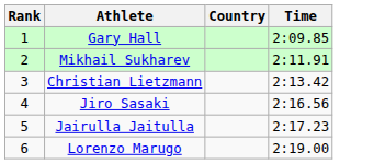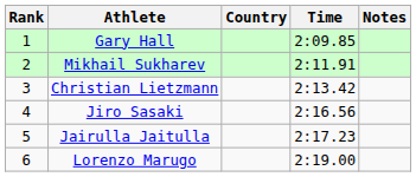+ column: Notes
